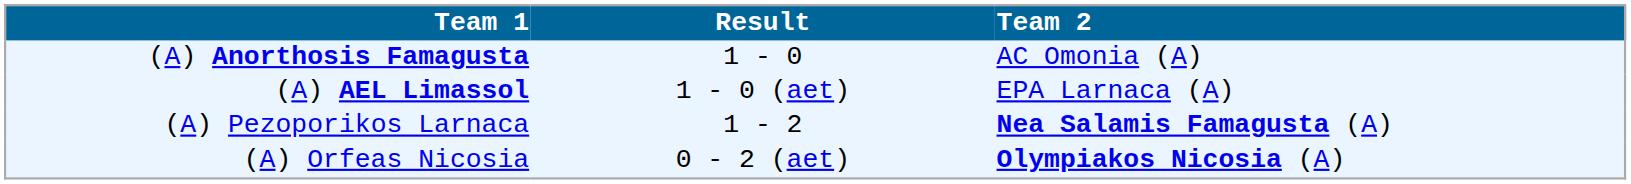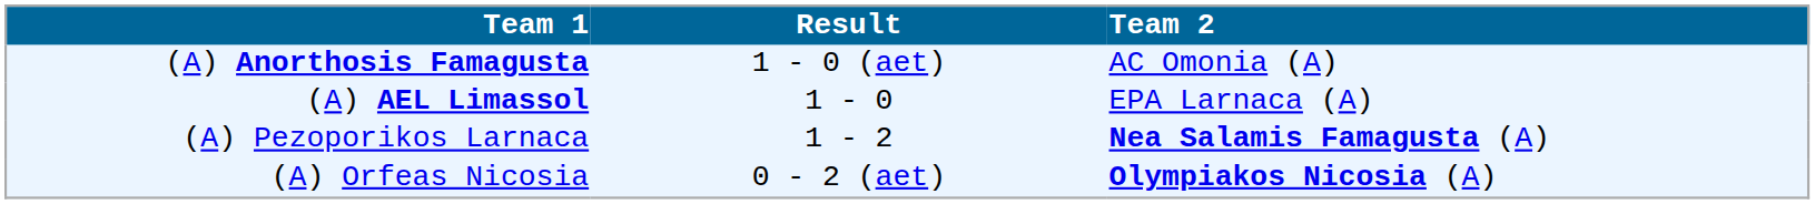(A) Anorthosis Famagusta | Result: 1 - 0 -> 1 - 0 (aet)
(A) AEL Limassol | Result: 1 - 0 (aet) -> 1 - 0
